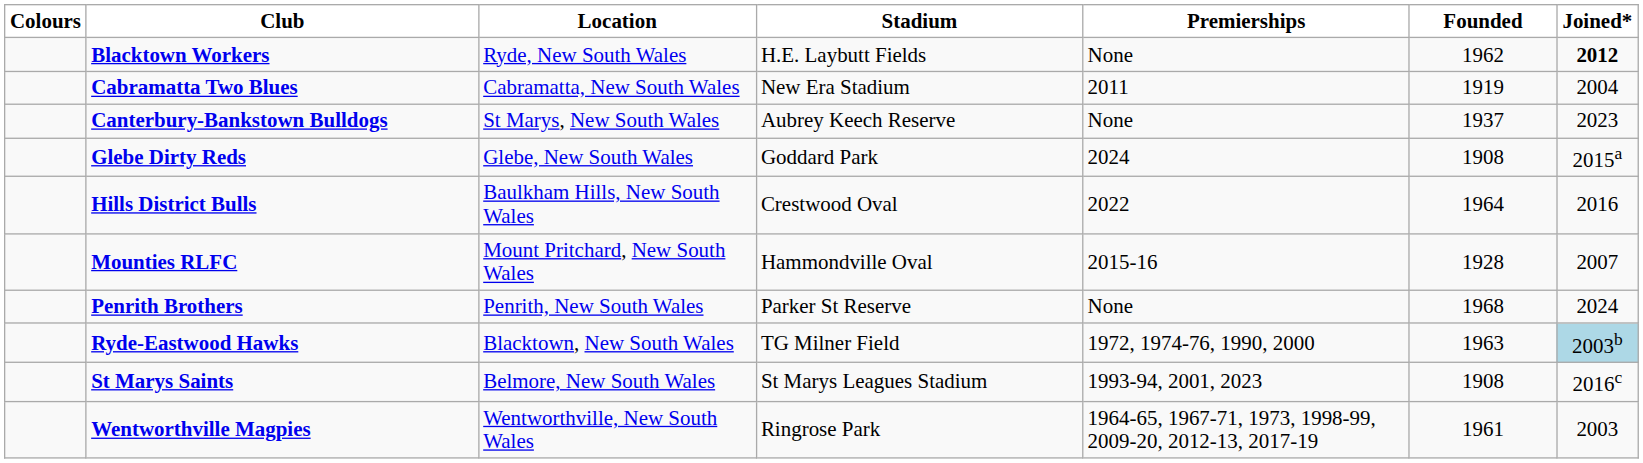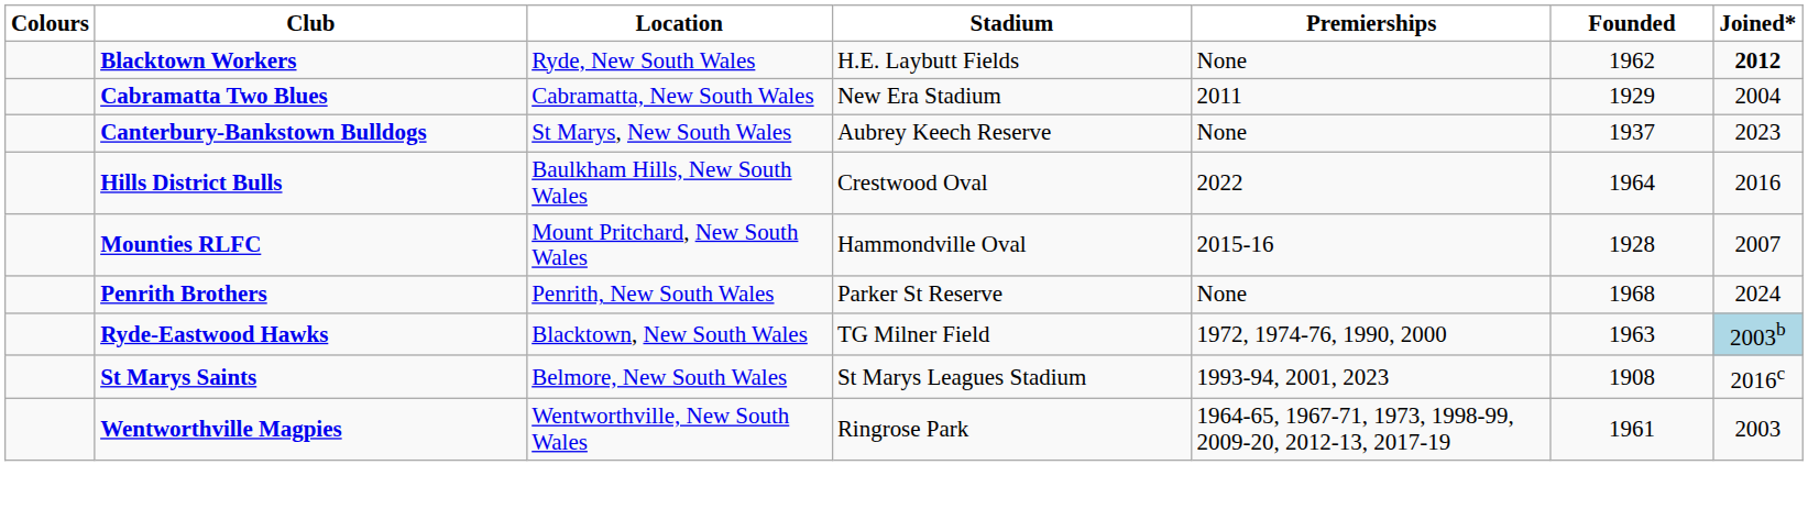Cabramatta Two Blues | Founded: 1919 -> 1929
- row: Glebe Dirty Reds | Glebe, New South Wales | Goddard Park | 2024 | 1908 | 2015a
